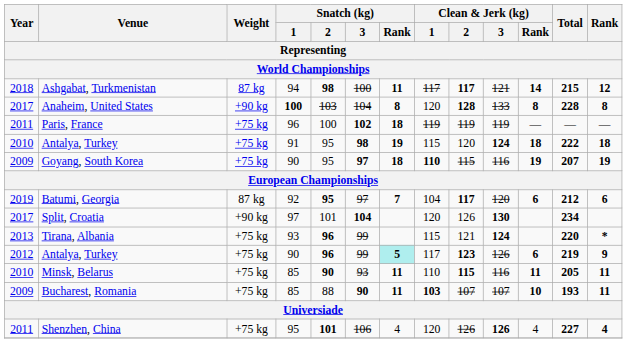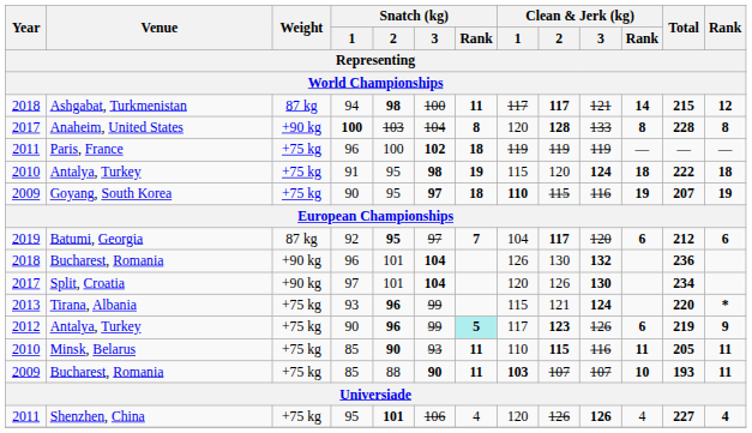+ row: 2018 | Bucharest, Romania | +90 kg | 96 | 101 | 104 | 126 | 130 | 132 | 236
